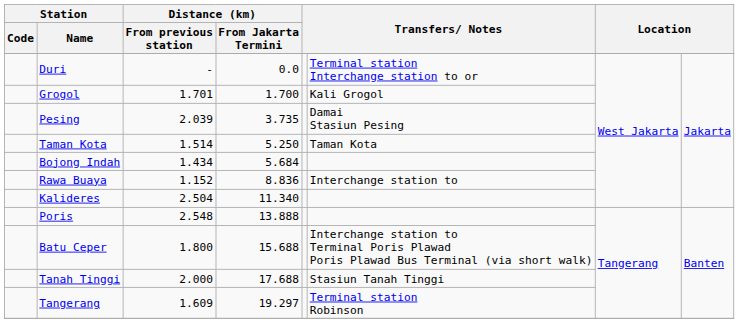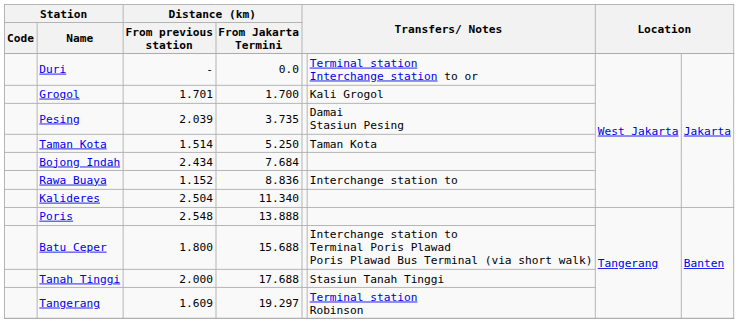Bojong Indah | Distance (km) / From previous station: 1.434 -> 2.434
Bojong Indah | Distance (km) / From Jakarta Termini: 5.684 -> 7.684
